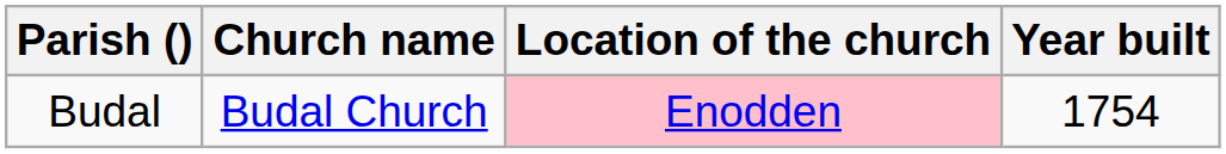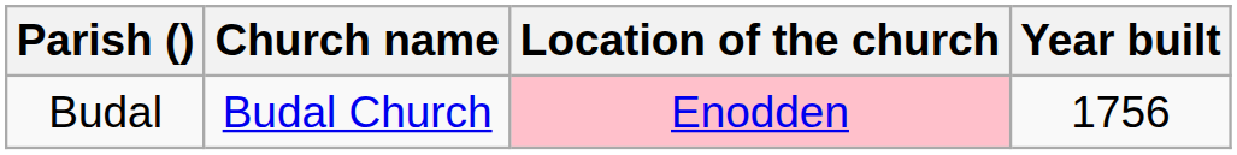Budal | Year built: 1754 -> 1756
